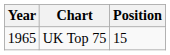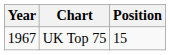UK Top 75 | Year: 1965 -> 1967
